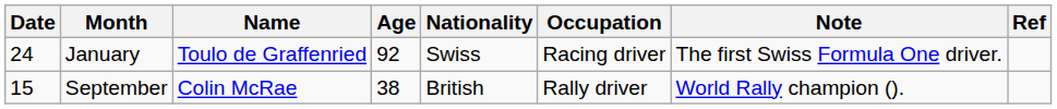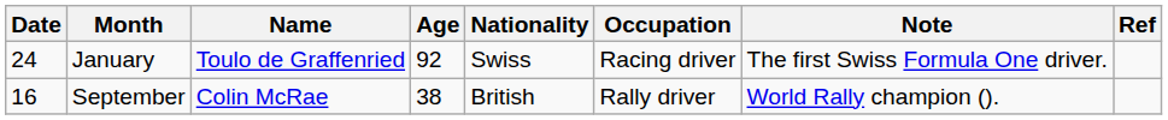September | Date: 15 -> 16
